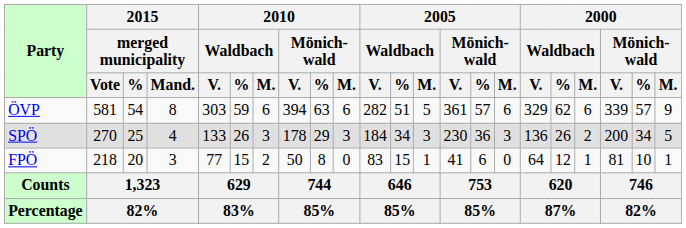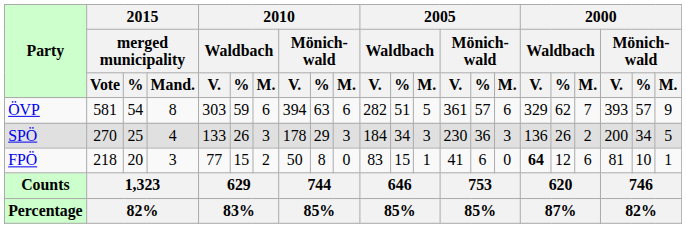ÖVP | 2000 / Waldbach / M.: 6 -> 7
ÖVP | 2000 / Mönich- wald / V.: 339 -> 393
FPÖ | 2000 / Waldbach / V.: normal -> bold
FPÖ | 2000 / Waldbach / M.: 1 -> 6
